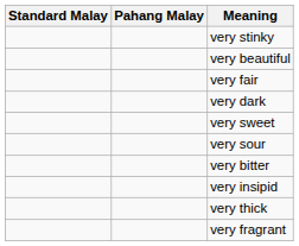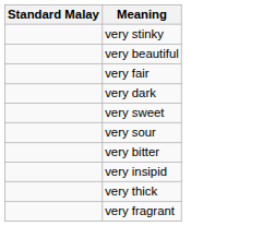- column: Pahang Malay
